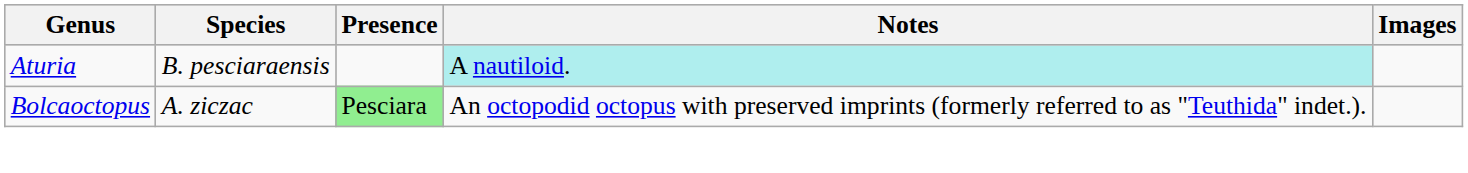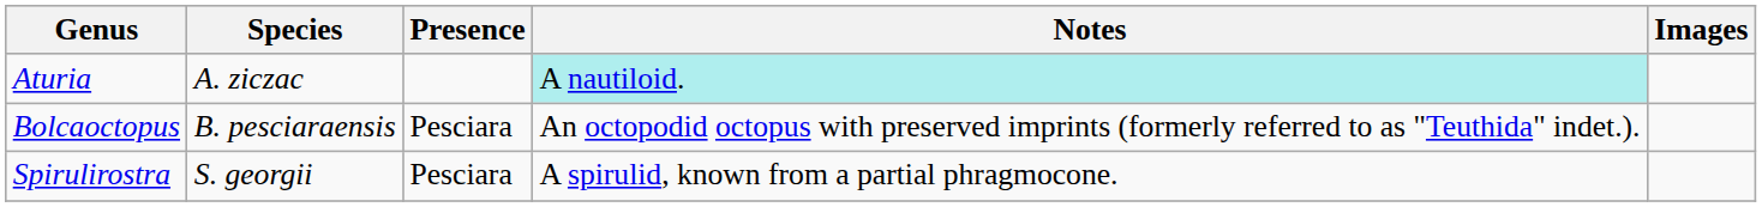Aturia | Species: B. pesciaraensis -> A. ziczac
Bolcaoctopus | Species: A. ziczac -> B. pesciaraensis
Bolcaoctopus | Presence: lightgreen background -> no background
+ row: Spirulirostra | S. georgii | Pesciara | A spirulid, known from a partial phragmocone.
